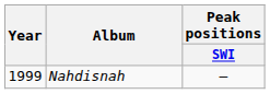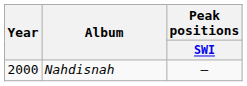Nahdisnah | Year: 1999 -> 2000
